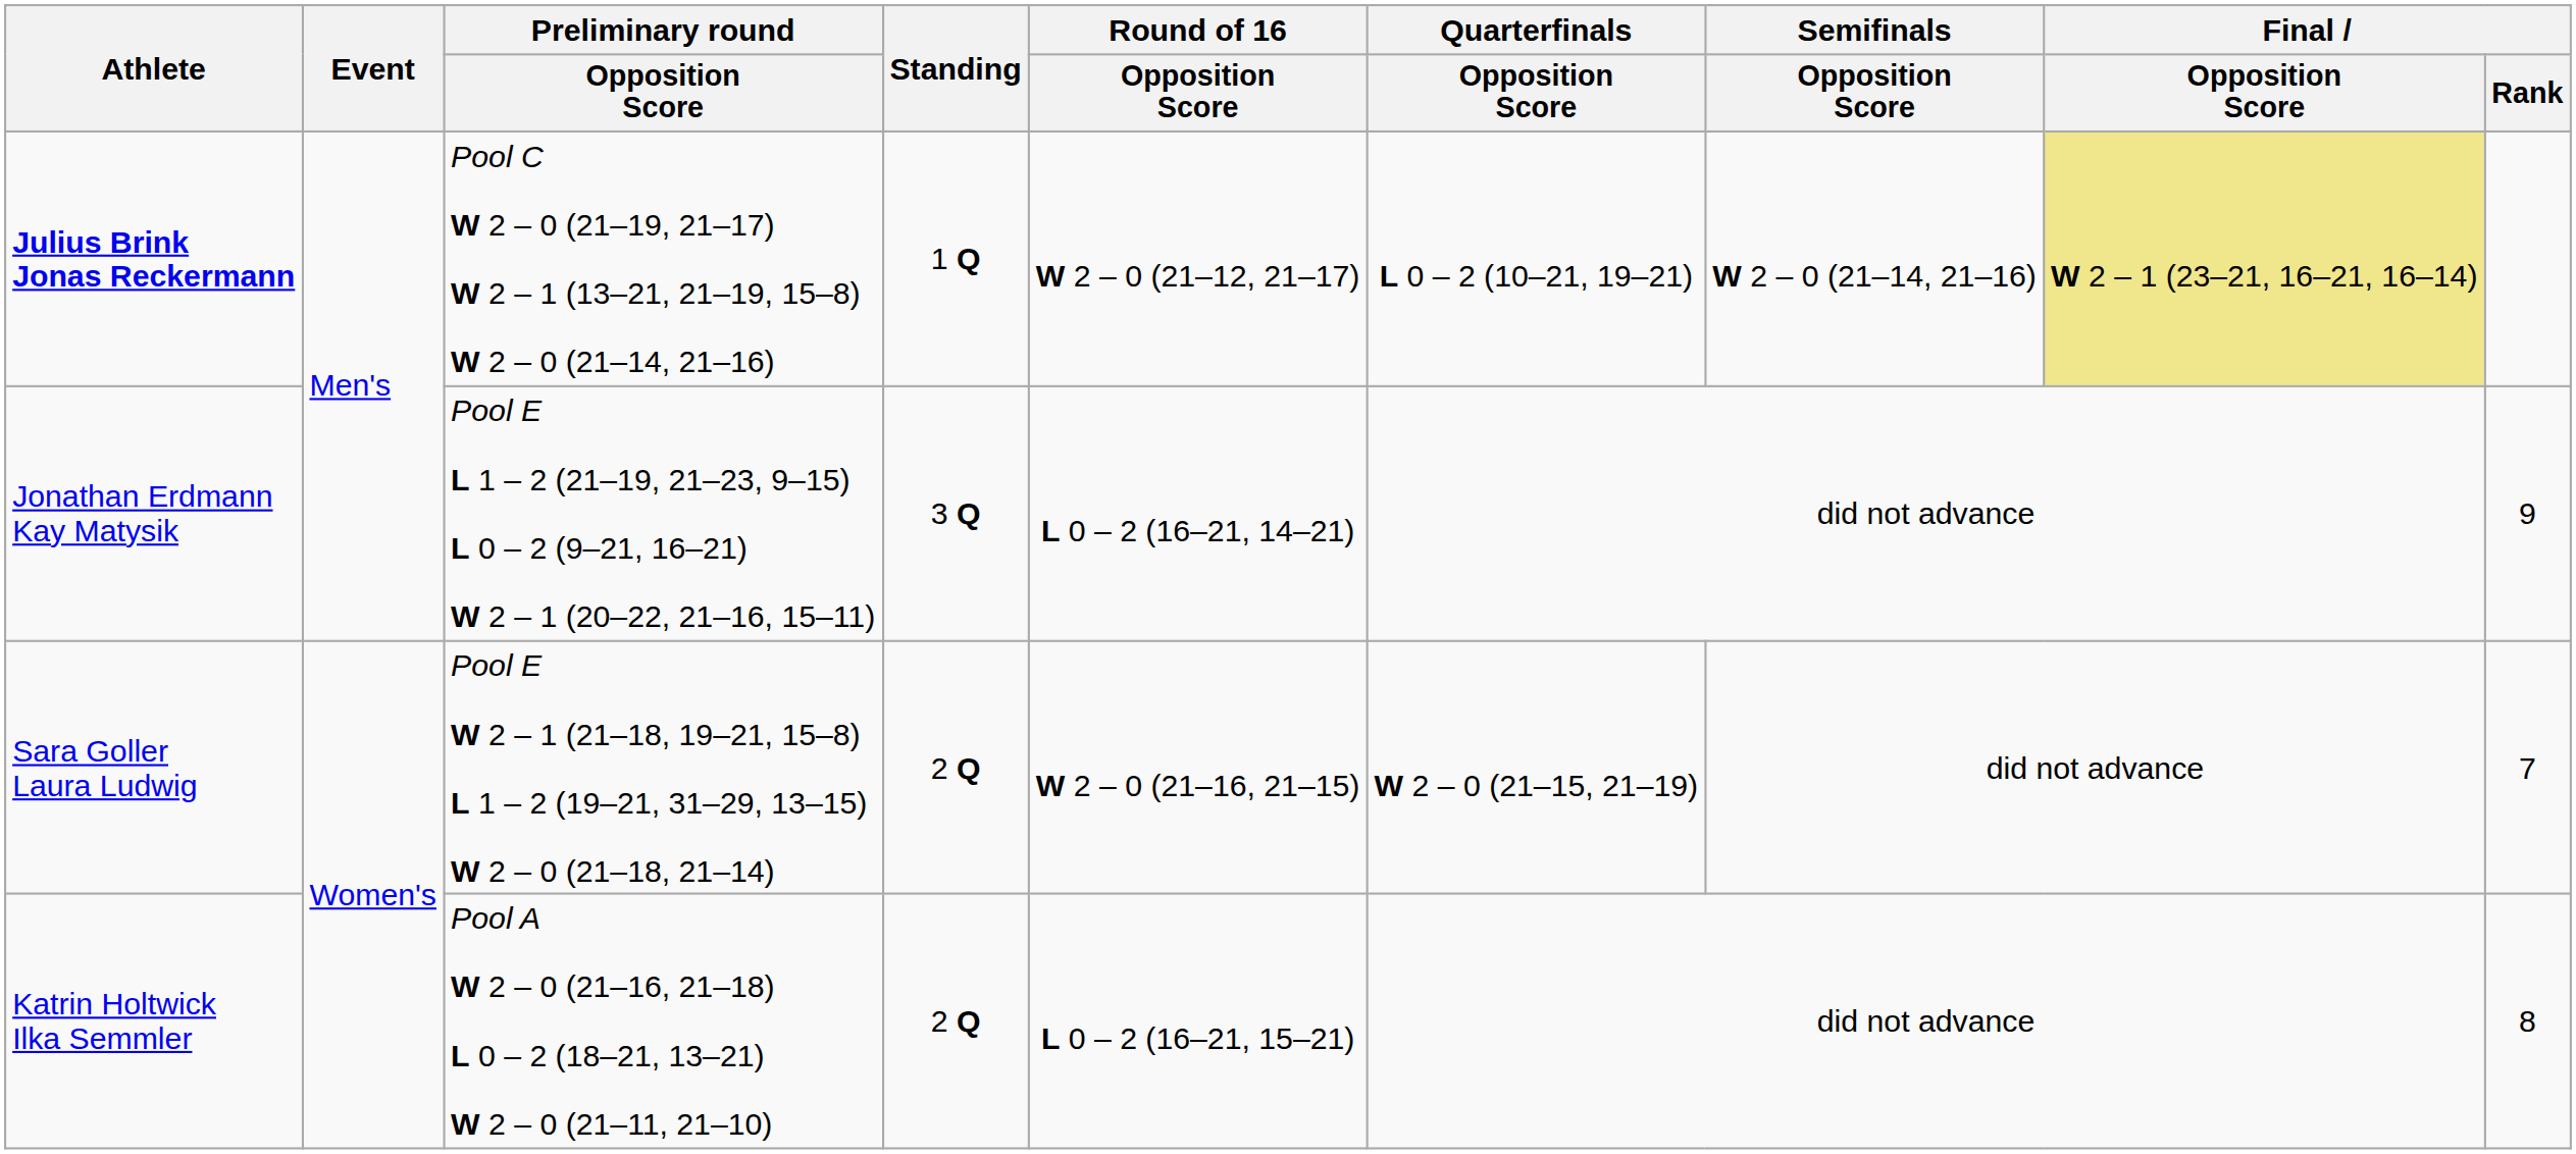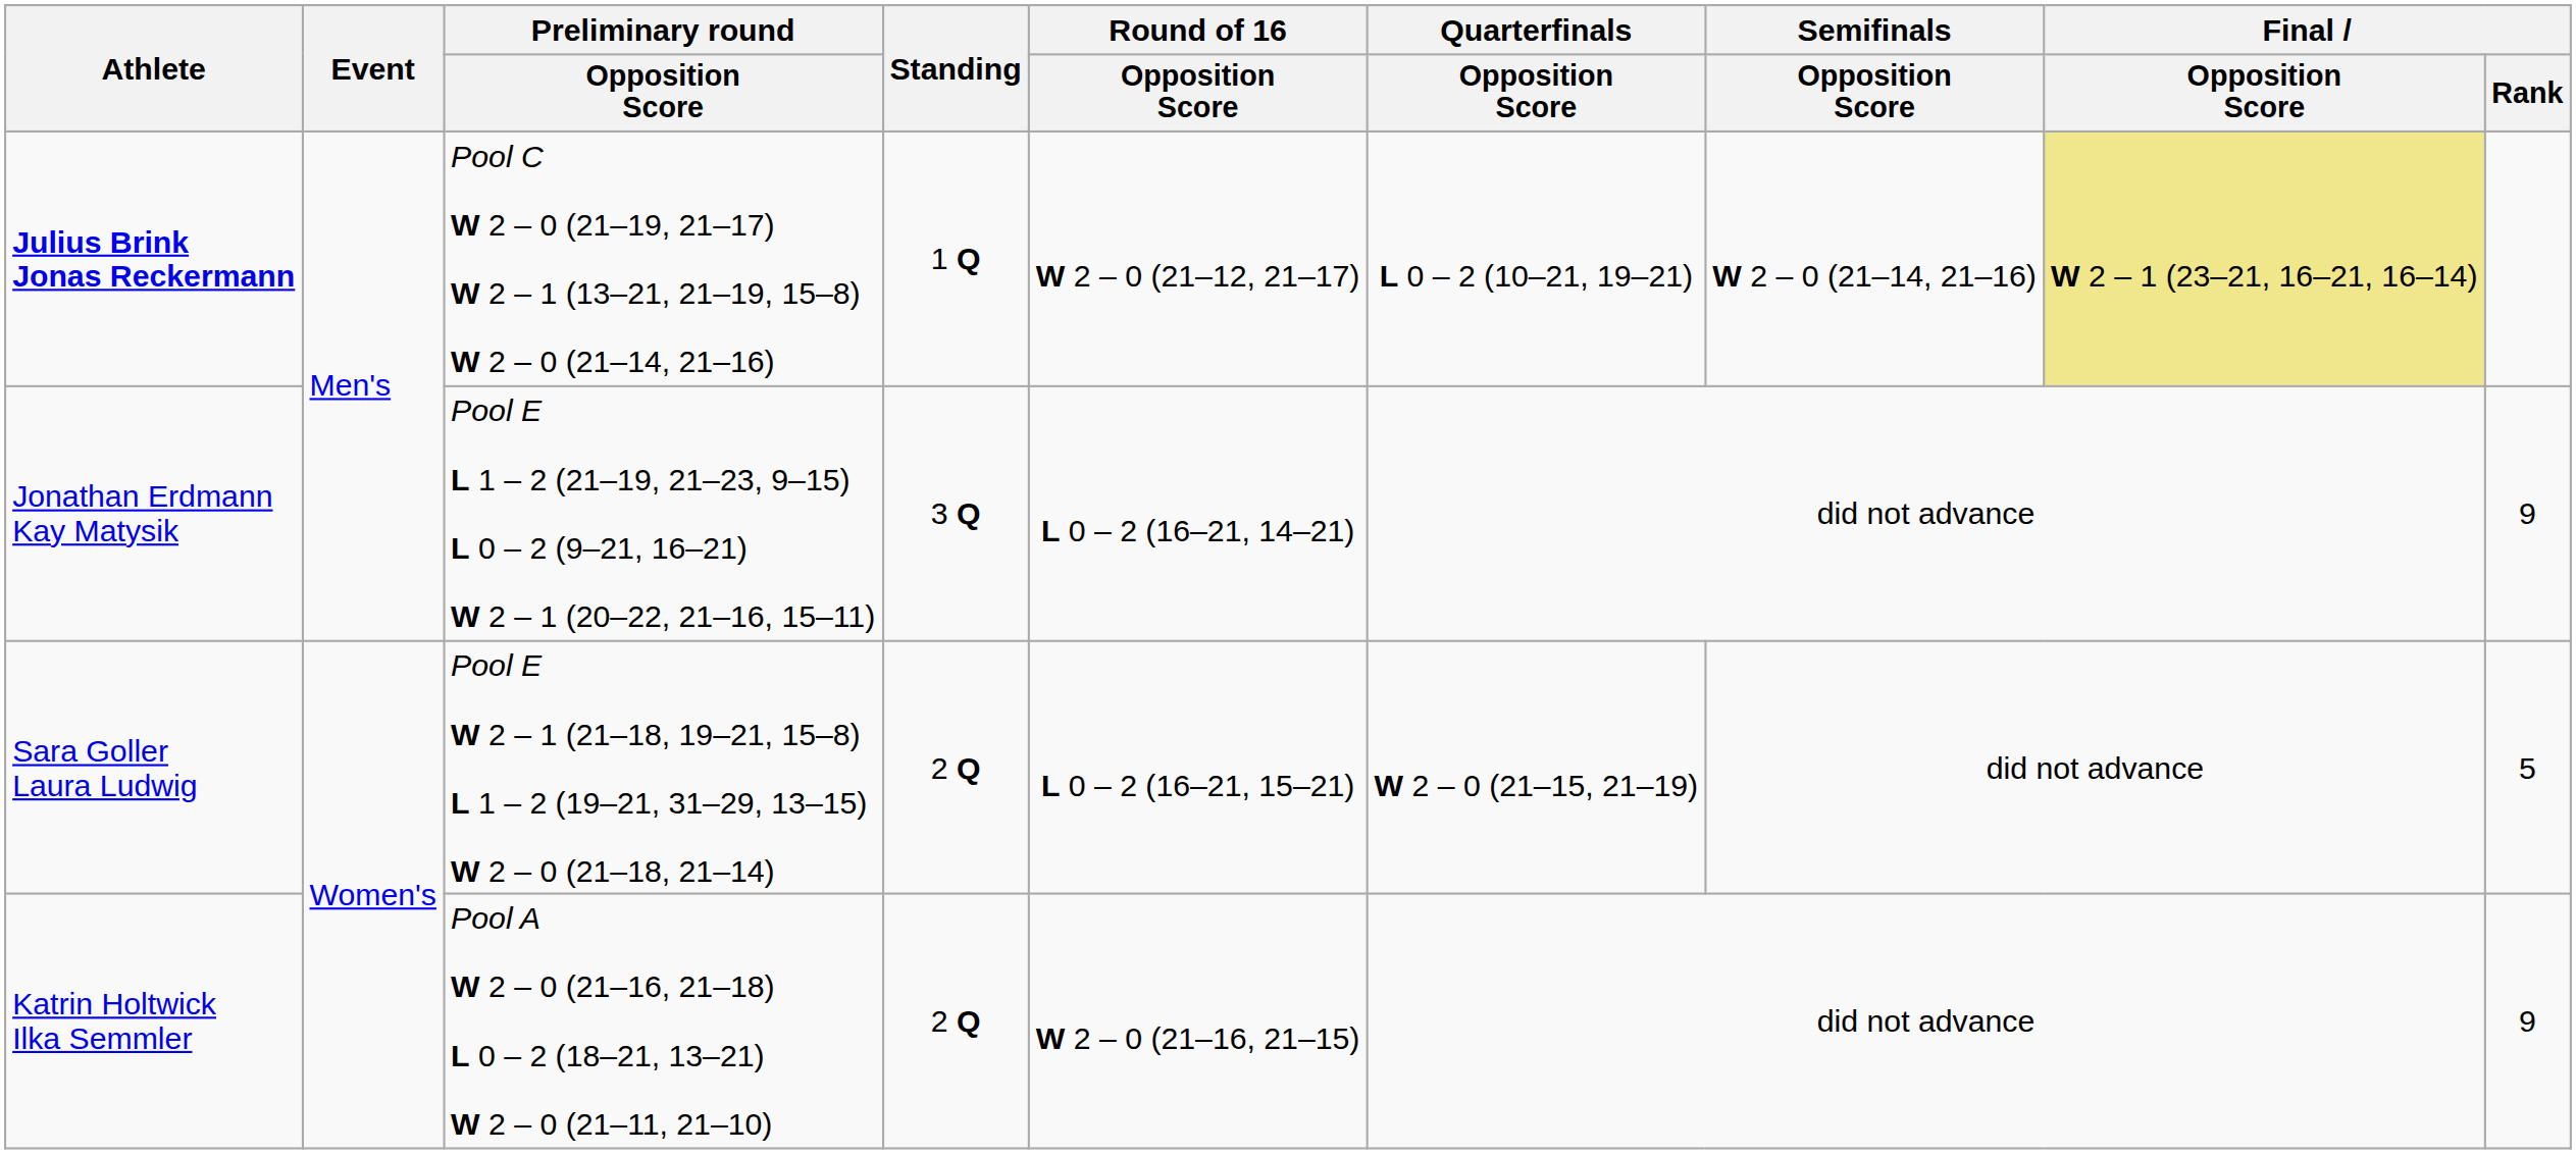Sara Goller Laura Ludwig | Round of 16 / Opposition Score: W 2 – 0 (21–16, 21–15) -> L 0 – 2 (16–21, 15–21)
Sara Goller Laura Ludwig | Final / Rank: 7 -> 5
Katrin Holtwick Ilka Semmler | Round of 16 / Opposition Score: L 0 – 2 (16–21, 15–21) -> W 2 – 0 (21–16, 21–15)
Katrin Holtwick Ilka Semmler | Final / Rank: 8 -> 9
